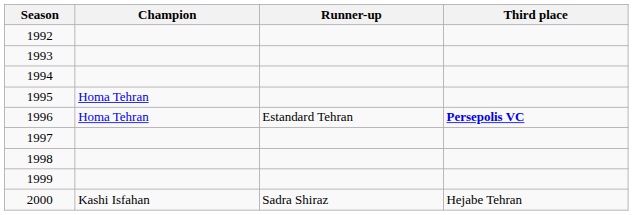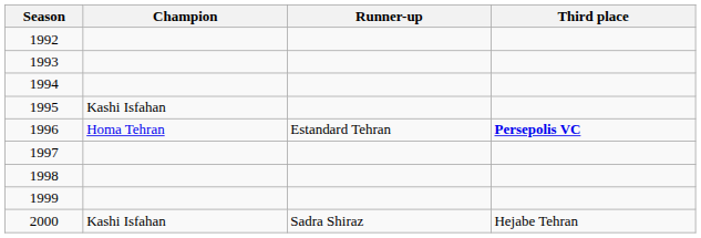1995 | Champion: Homa Tehran -> Kashi Isfahan
